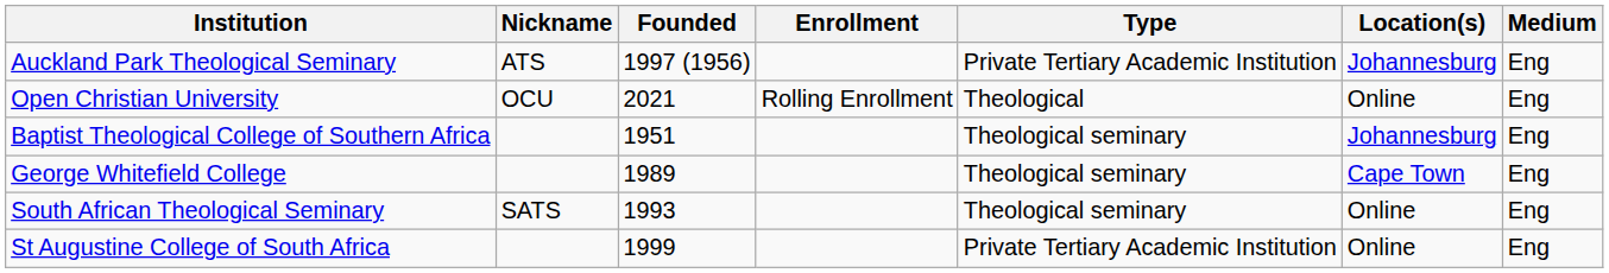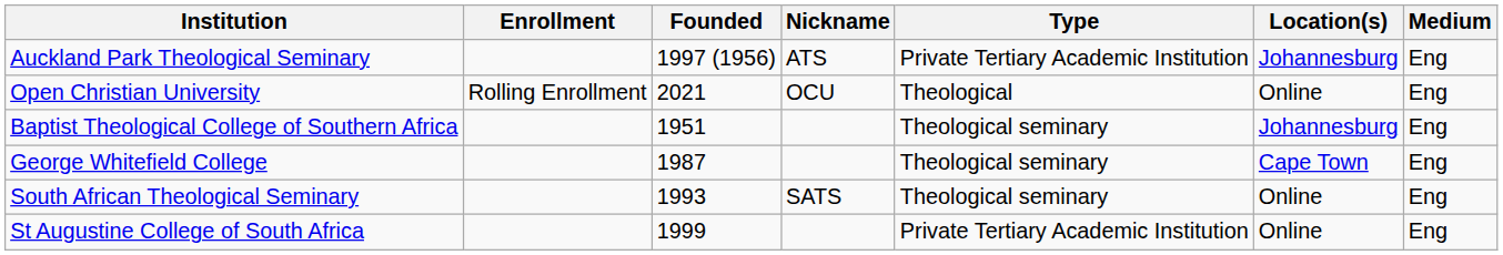columns swapped: Nickname <-> Enrollment
George Whitefield College | Founded: 1989 -> 1987
